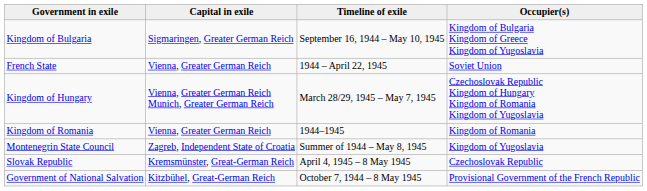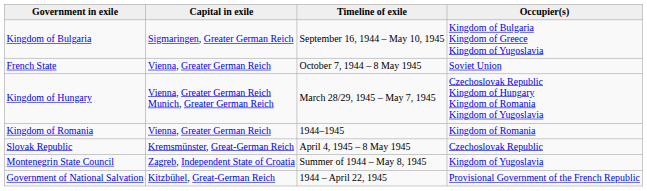French State | Timeline of exile: 1944 – April 22, 1945 -> October 7, 1944 – 8 May 1945
rows swapped: Montenegrin State Council <-> Slovak Republic
Government of National Salvation | Timeline of exile: October 7, 1944 – 8 May 1945 -> 1944 – April 22, 1945
